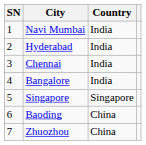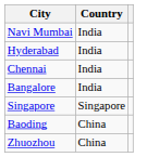- column: SN | 1 | 2 | 3 | 4 | 5 | 6 | 7
